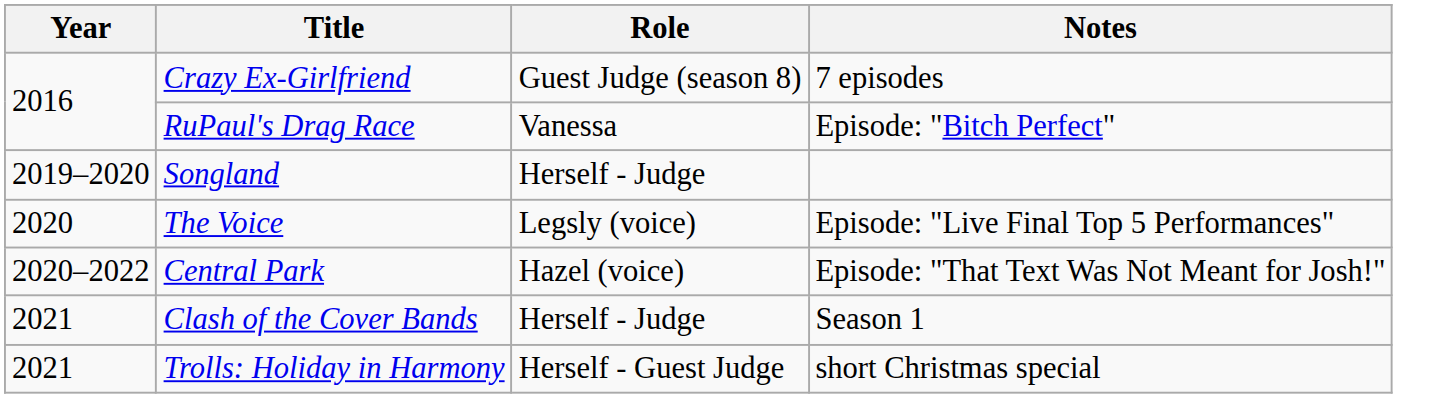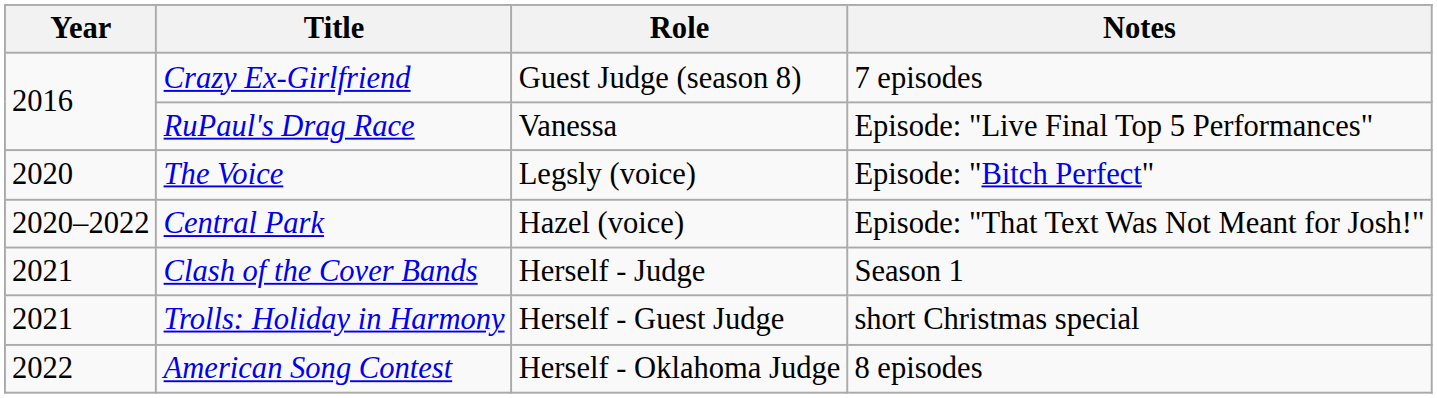RuPaul's Drag Race | Notes: Episode: "Bitch Perfect" -> Episode: "Live Final Top 5 Performances"
- row: 2019–2020 | Songland | Herself - Judge
The Voice | Notes: Episode: "Live Final Top 5 Performances" -> Episode: "Bitch Perfect"
+ row: 2022 | American Song Contest | Herself - Oklahoma Judge | 8 episodes
